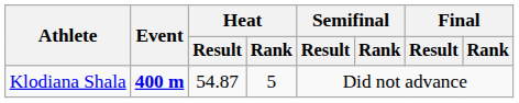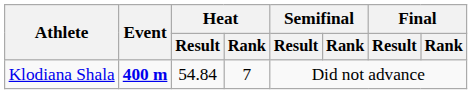Klodiana Shala | Heat / Result: 54.87 -> 54.84
Klodiana Shala | Heat / Rank: 5 -> 7
